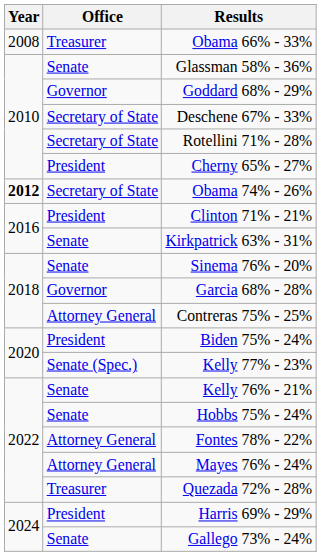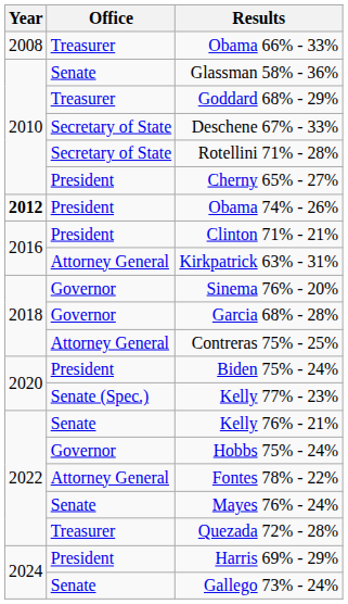Goddard 68% - 29% | Office: Governor -> Treasurer
Obama 74% - 26% | Office: Secretary of State -> President
Kirkpatrick 63% - 31% | Office: Senate -> Attorney General
Sinema 76% - 20% | Office: Senate -> Governor
Hobbs 75% - 24% | Office: Senate -> Governor
Mayes 76% - 24% | Office: Attorney General -> Senate
